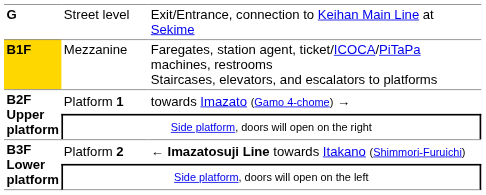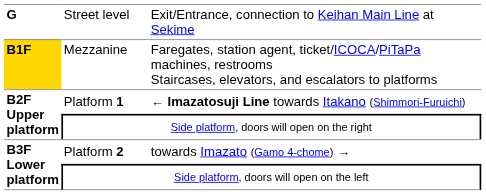Platform 1 | column 3: towards Imazato (Gamo 4-chome) → -> ← Imazatosuji Line towards Itakano (Shimmori-Furuichi)
Platform 2 | column 3: ← Imazatosuji Line towards Itakano (Shimmori-Furuichi) -> towards Imazato (Gamo 4-chome) →
